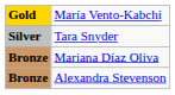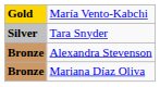rows swapped: Mariana Díaz Oliva <-> Alexandra Stevenson
